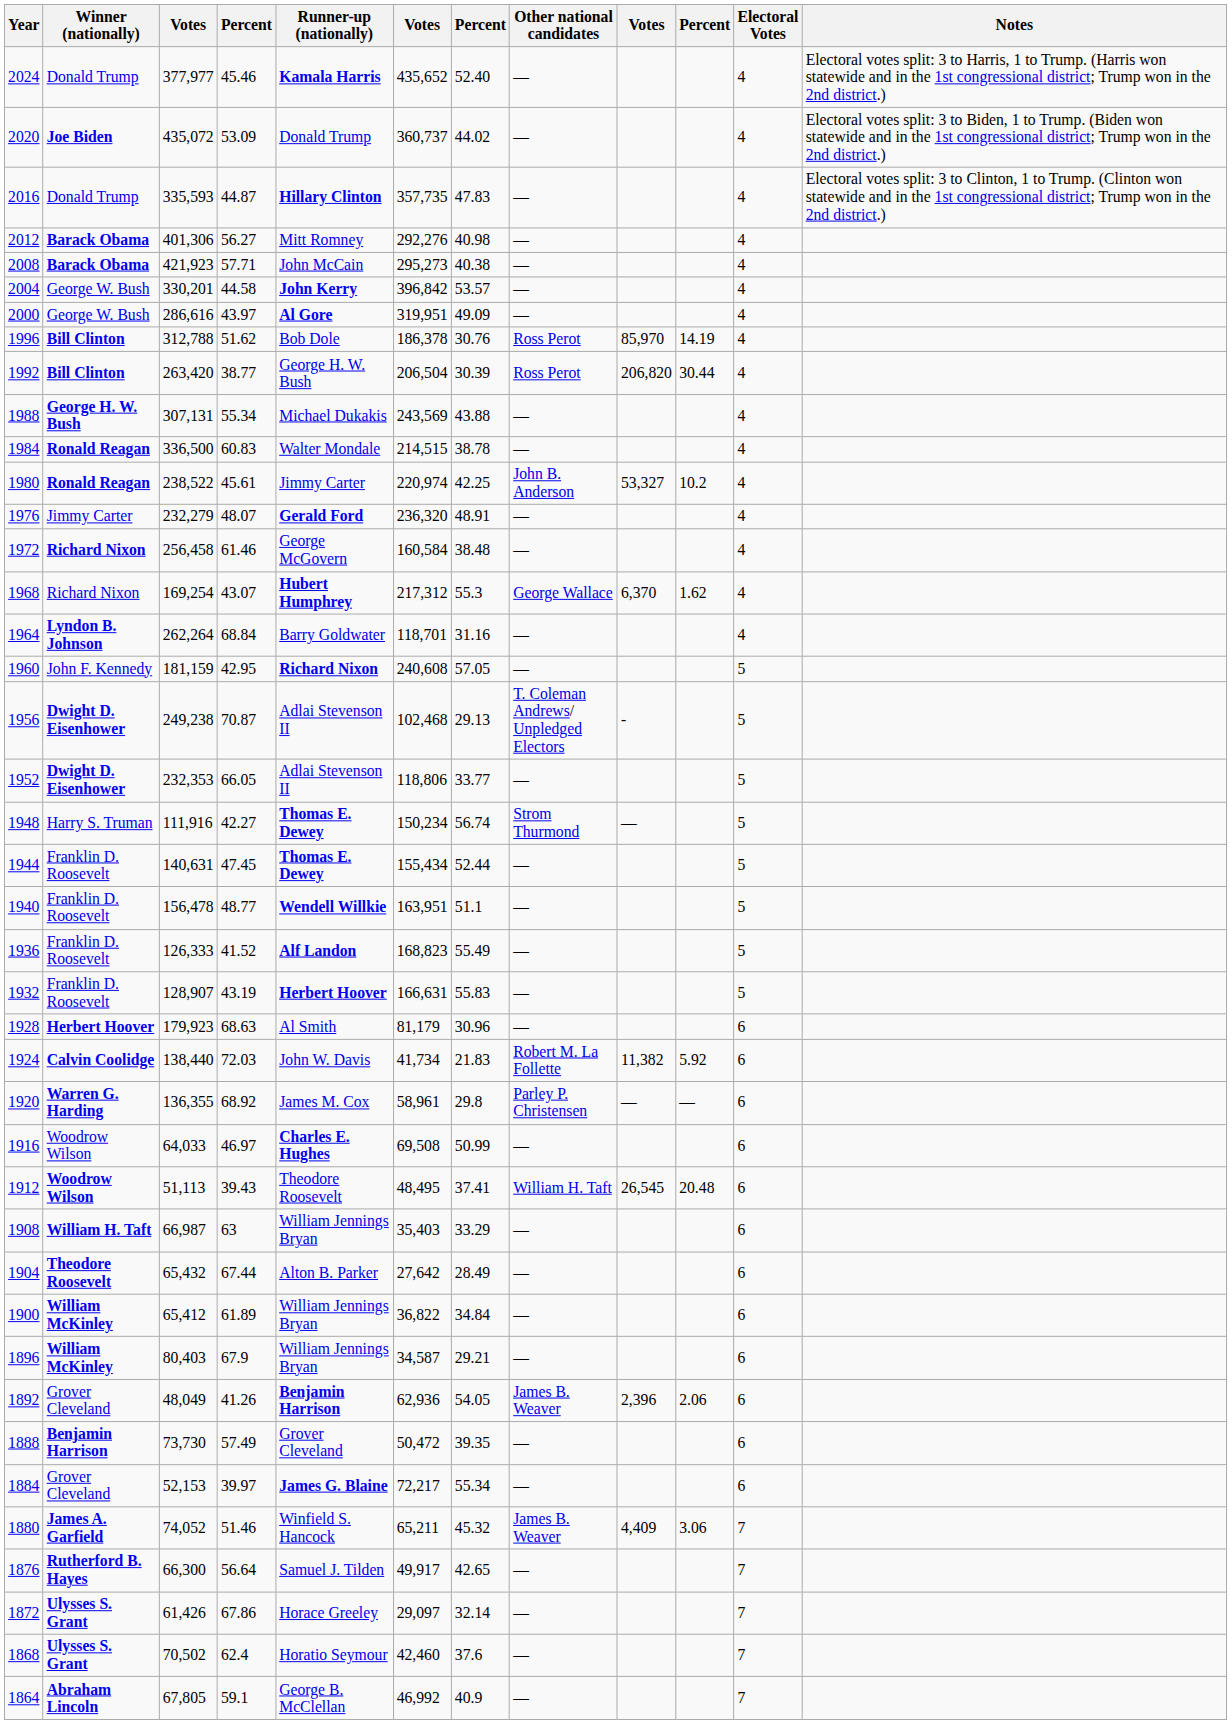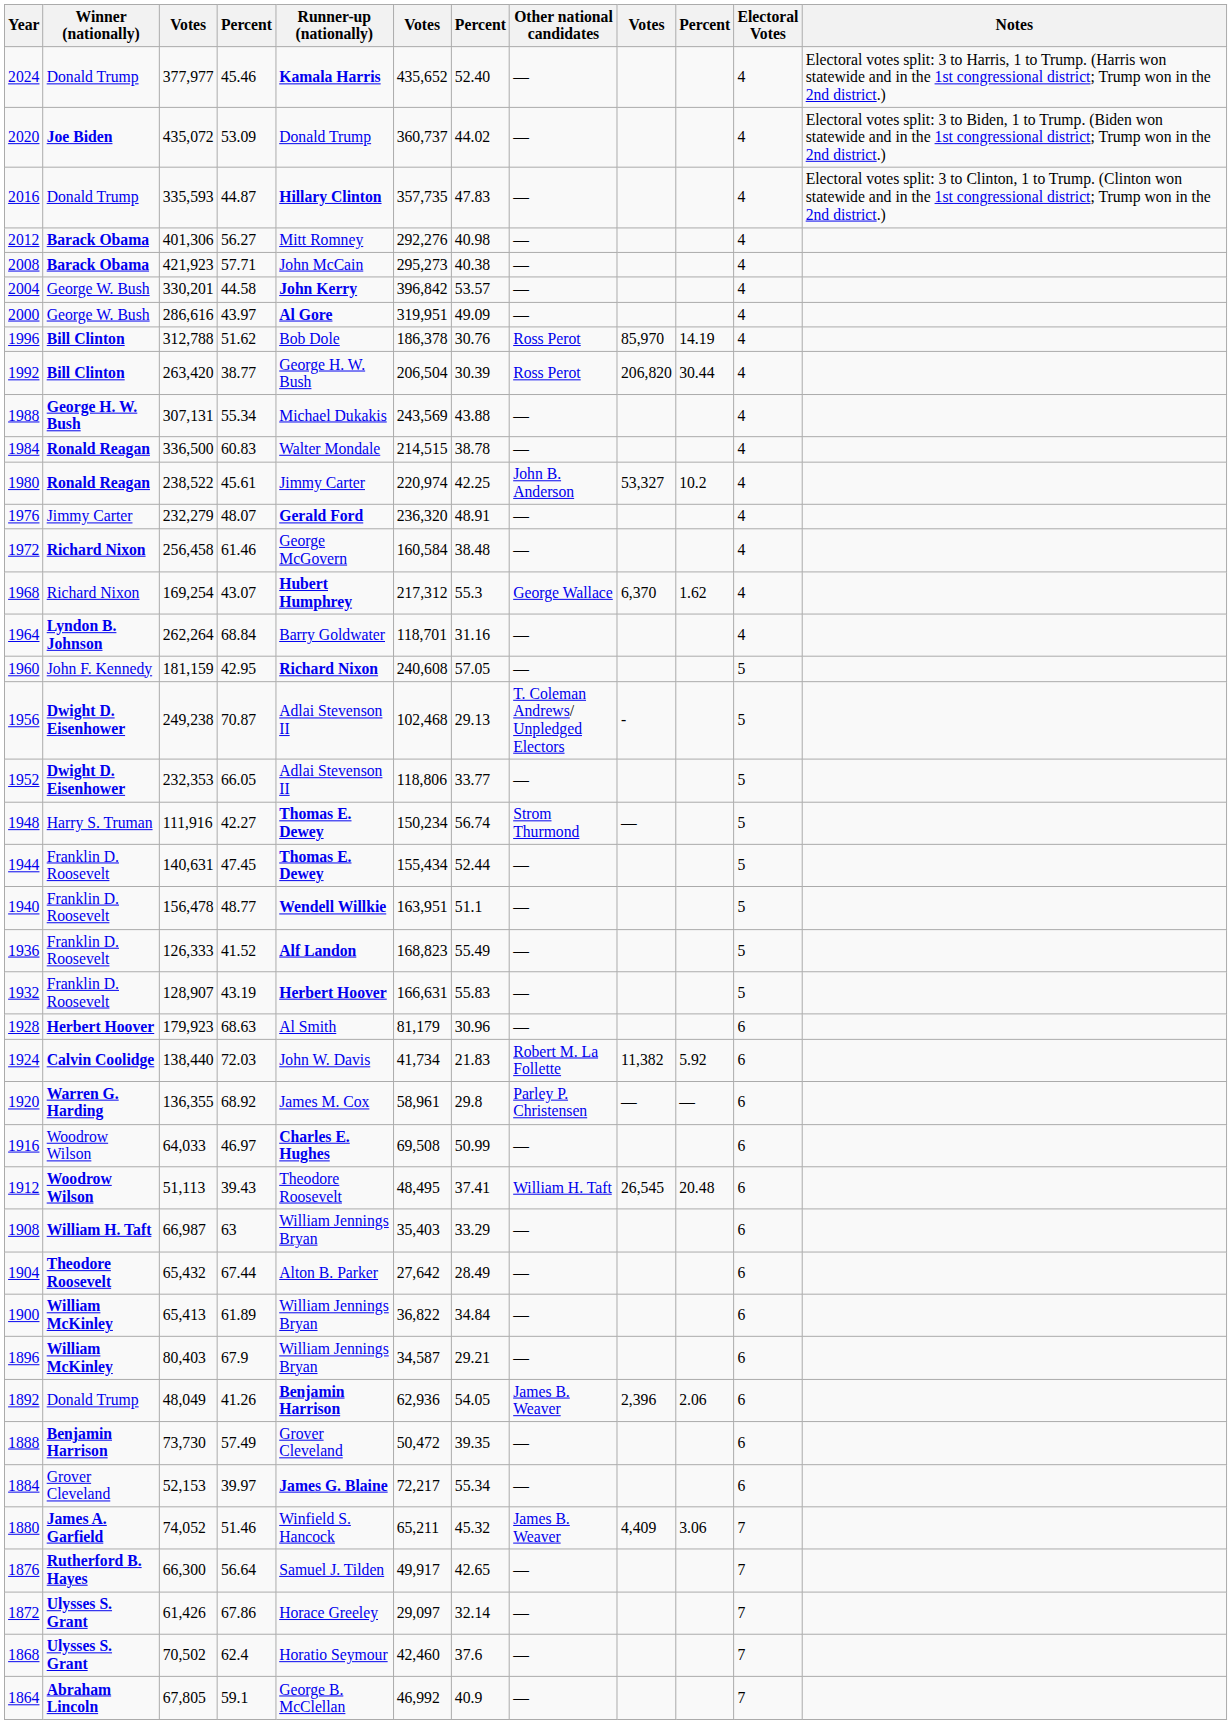1900 | column 3: 65,412 -> 65,413
1892 | Winner (nationally): Grover Cleveland -> Donald Trump
